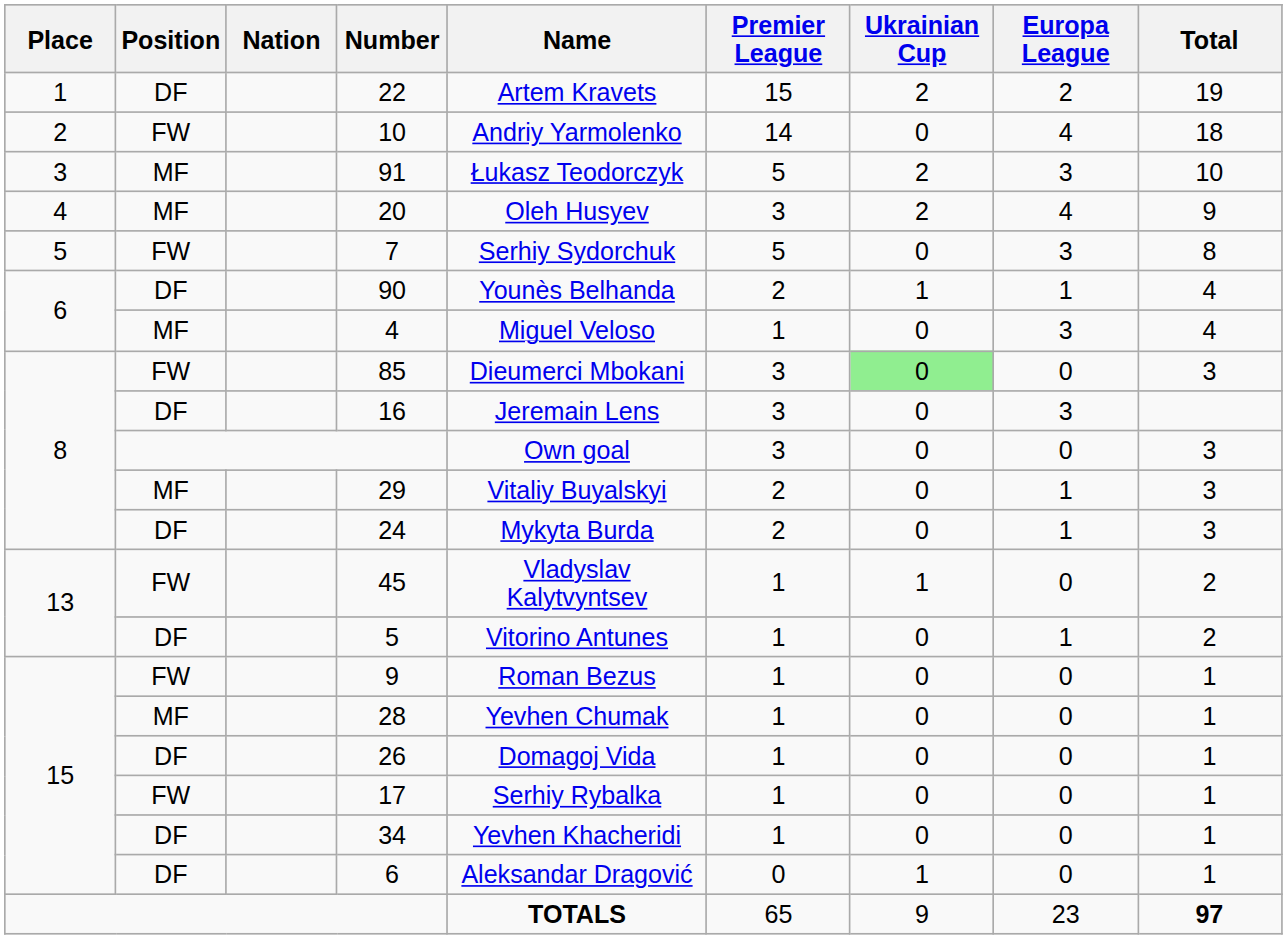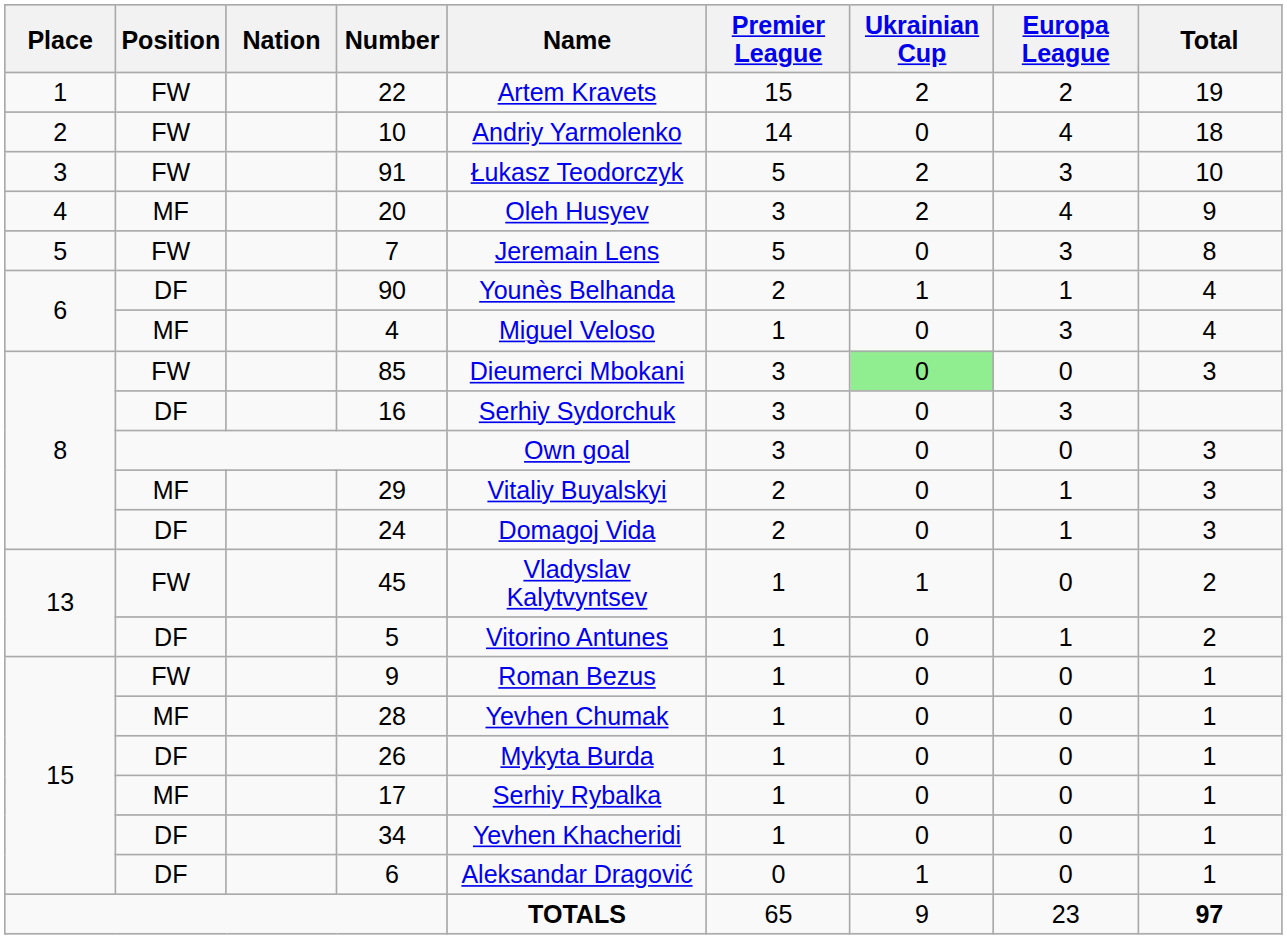22 | Position: DF -> FW
91 | Position: MF -> FW
7 | Name: Serhiy Sydorchuk -> Jeremain Lens
16 | Name: Jeremain Lens -> Serhiy Sydorchuk
24 | Name: Mykyta Burda -> Domagoj Vida
26 | Name: Domagoj Vida -> Mykyta Burda
17 | Position: FW -> MF
